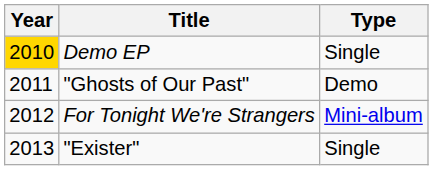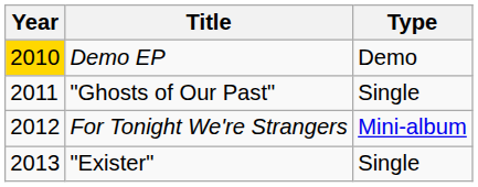Demo EP | Type: Single -> Demo
"Ghosts of Our Past" | Type: Demo -> Single
